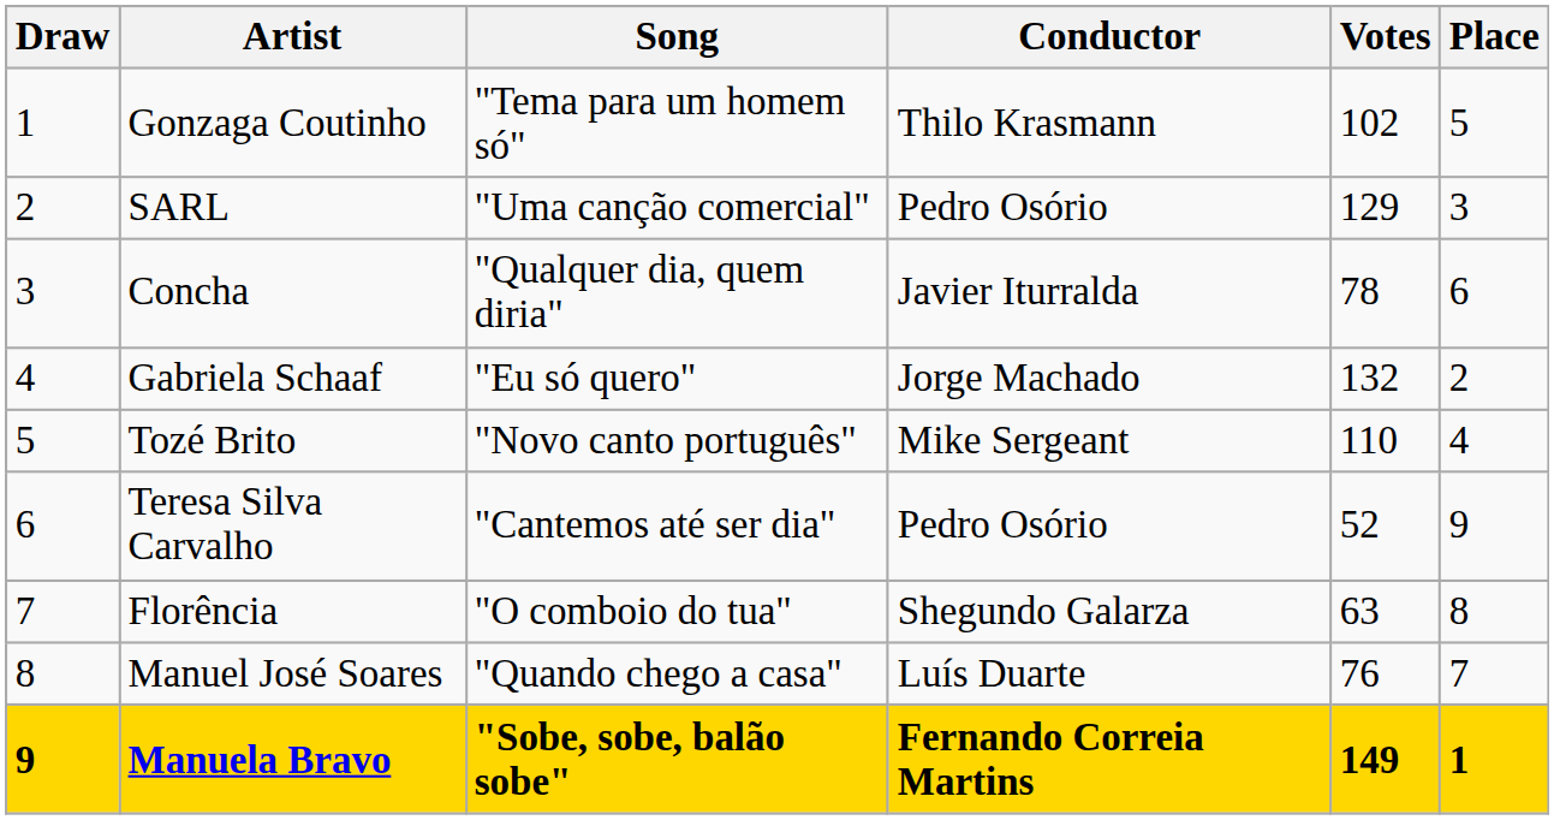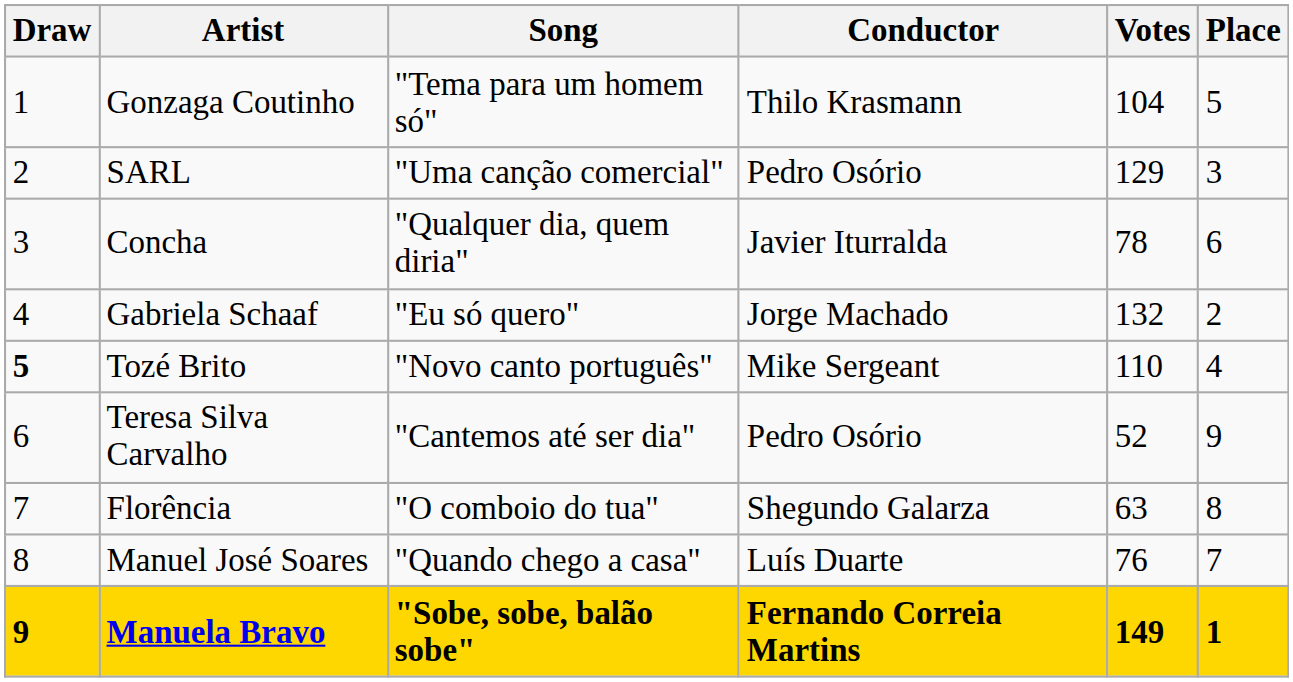Gonzaga Coutinho | Votes: 102 -> 104
Tozé Brito | Draw: normal -> bold
